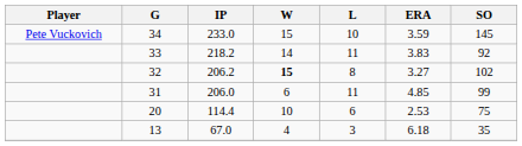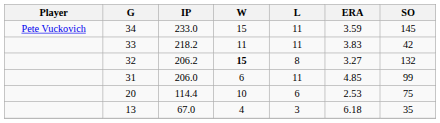34 | L: 10 -> 11
33 | W: 14 -> 11
33 | SO: 92 -> 42
32 | SO: 102 -> 132
